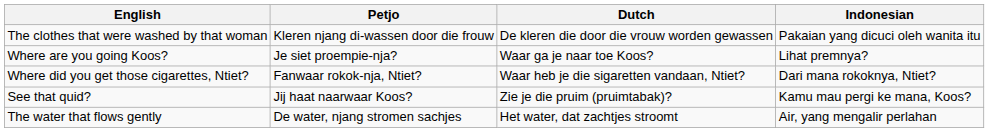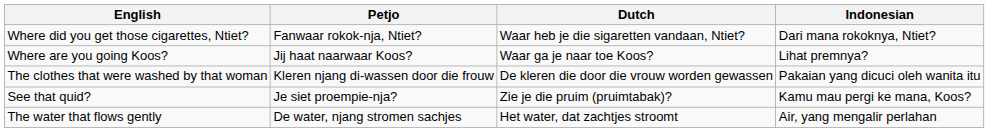rows swapped: Where did you get those cigarettes, Ntiet? <-> The clothes that were washed by that woman
Where are you going Koos? | Petjo: Je siet proempie-nja? -> Jij haat naarwaar Koos?
See that quid? | Petjo: Jij haat naarwaar Koos? -> Je siet proempie-nja?
